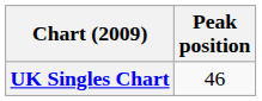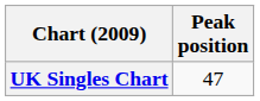UK Singles Chart | Peak position: 46 -> 47
